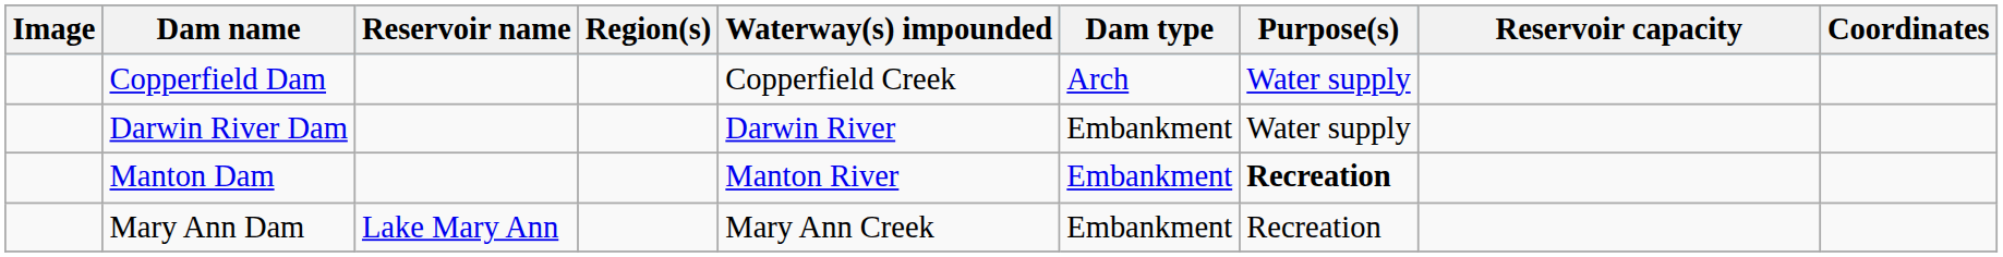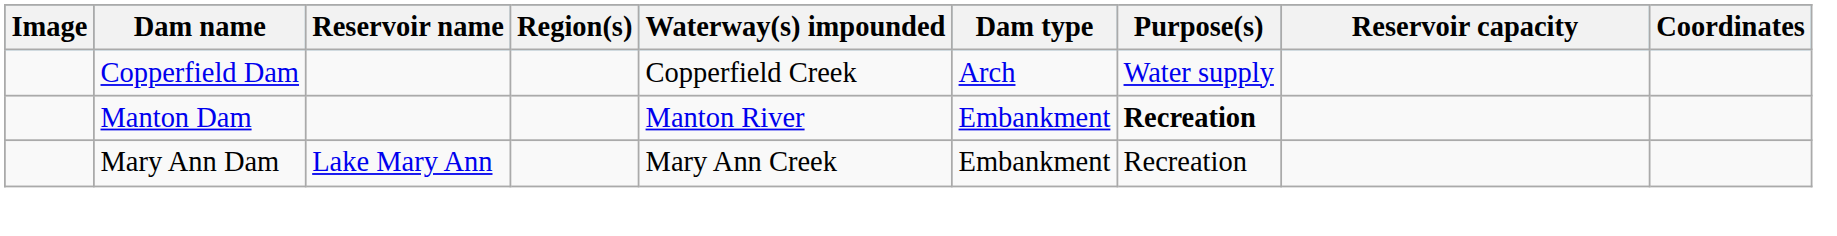- row: Darwin River Dam | Darwin River | Embankment | Water supply
